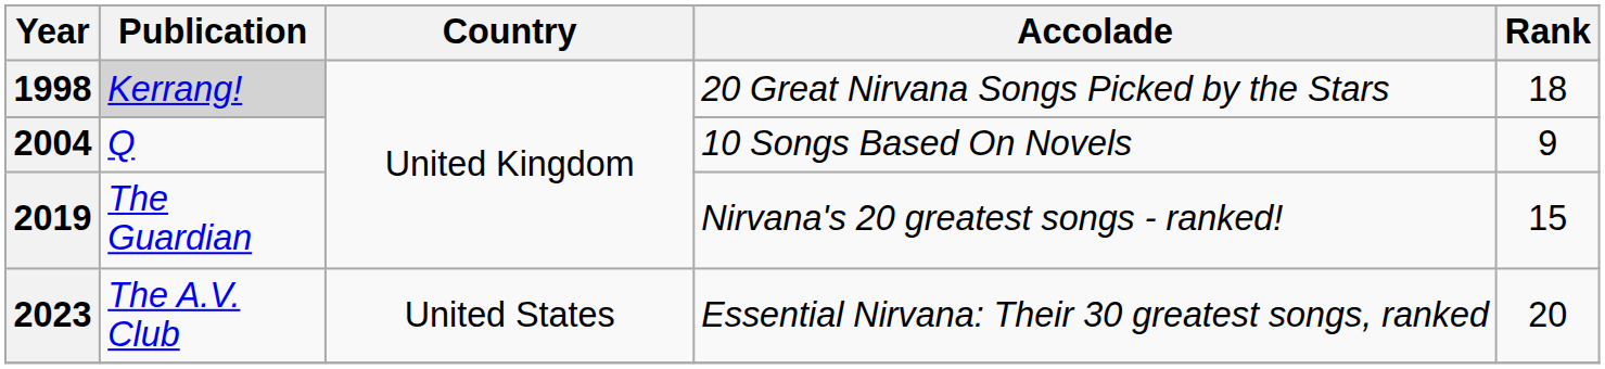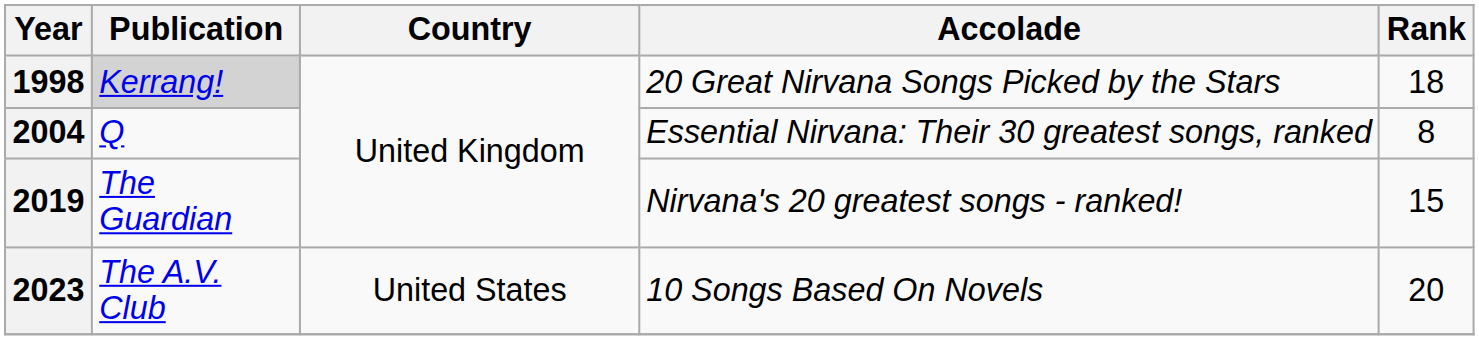2004 | Accolade: 10 Songs Based On Novels -> Essential Nirvana: Their 30 greatest songs, ranked
2004 | Rank: 9 -> 8
2023 | Accolade: Essential Nirvana: Their 30 greatest songs, ranked -> 10 Songs Based On Novels
